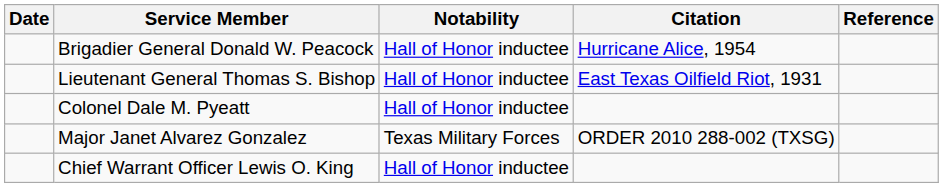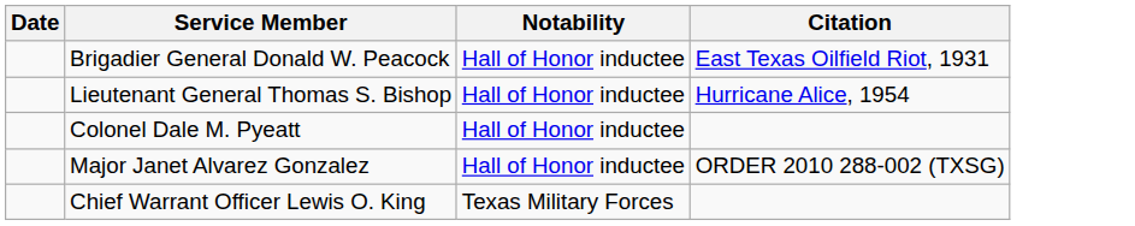- column: Reference
Brigadier General Donald W. Peacock | Citation: Hurricane Alice, 1954 -> East Texas Oilfield Riot, 1931
Lieutenant General Thomas S. Bishop | Citation: East Texas Oilfield Riot, 1931 -> Hurricane Alice, 1954
Major Janet Alvarez Gonzalez | Notability: Texas Military Forces -> Hall of Honor inductee
Chief Warrant Officer Lewis O. King | Notability: Hall of Honor inductee -> Texas Military Forces
